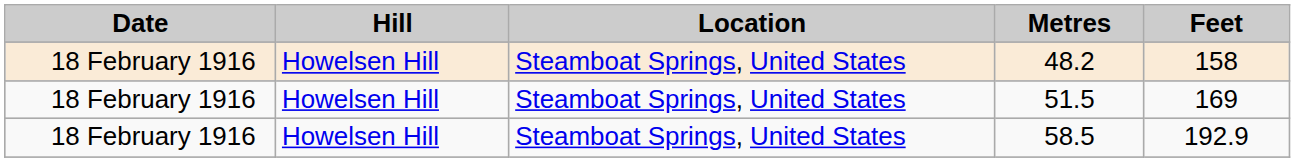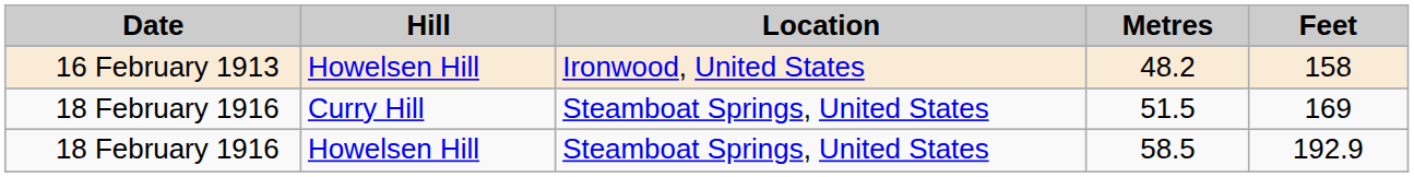48.2 | Date: 18 February 1916 -> 16 February 1913
48.2 | Location: Steamboat Springs, United States -> Ironwood, United States
51.5 | Hill: Howelsen Hill -> Curry Hill
